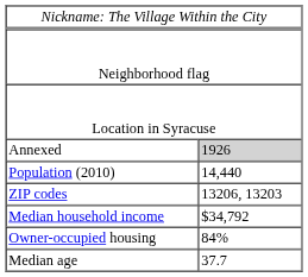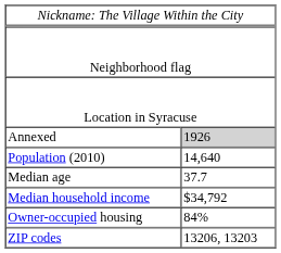Population (2010) | column 2: 14,440 -> 14,640
rows swapped: Median age <-> ZIP codes
